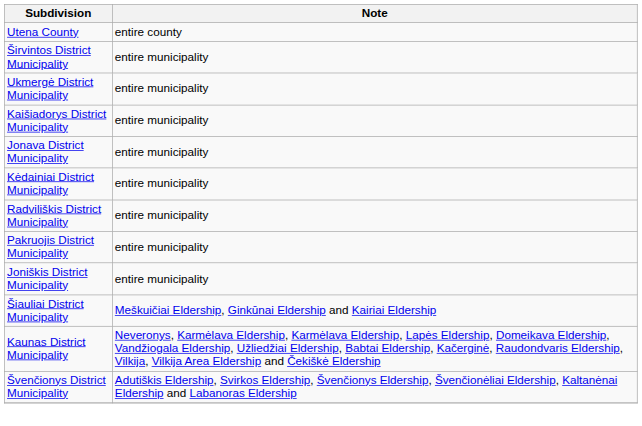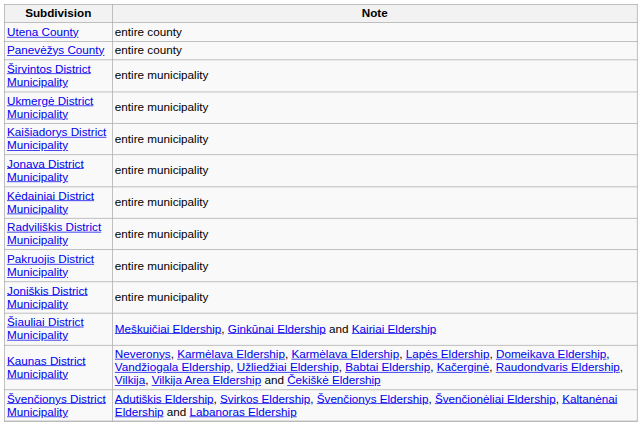+ row: Panevėžys County | entire county
